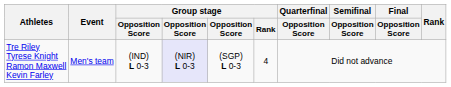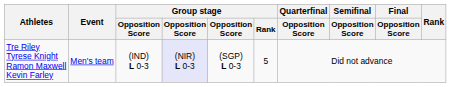Tre Riley Tyrese Knight Ramon Maxwell Kevin Farley | Group stage / Rank: 4 -> 5
